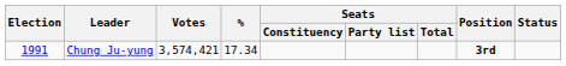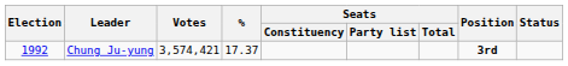Chung Ju-yung | Election: 1991 -> 1992
Chung Ju-yung | %: 17.34 -> 17.37
